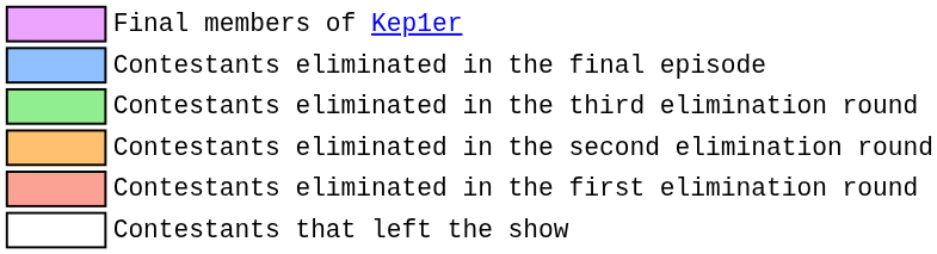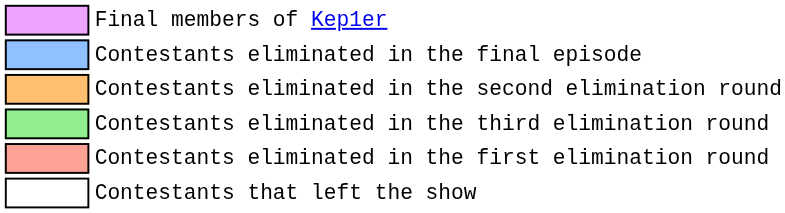rows swapped: Contestants eliminated in the third elimination round <-> Contestants eliminated in the second elimination round
